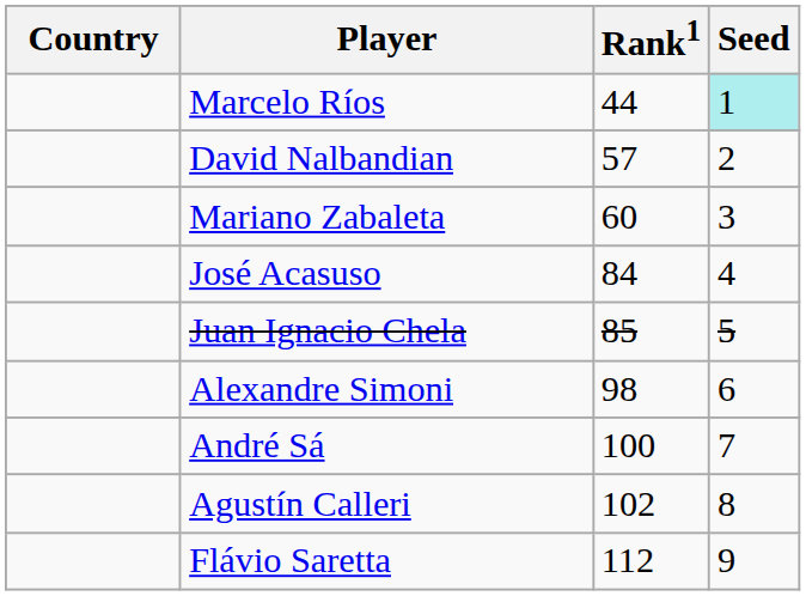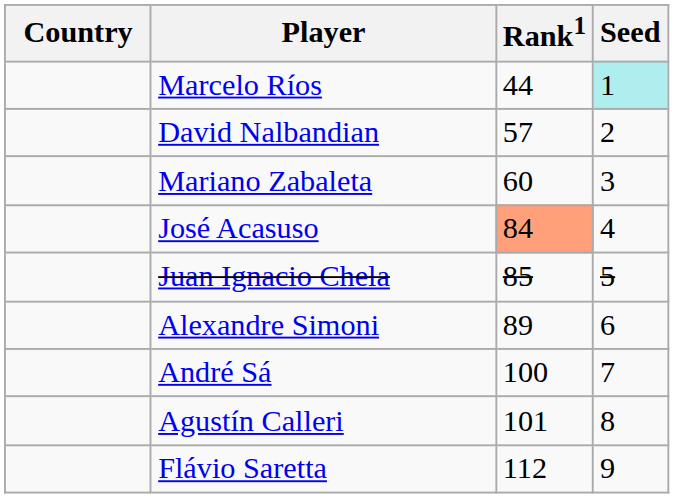José Acasuso | Rank1: no background -> lightsalmon background
Alexandre Simoni | Rank1: 98 -> 89
Agustín Calleri | Rank1: 102 -> 101
